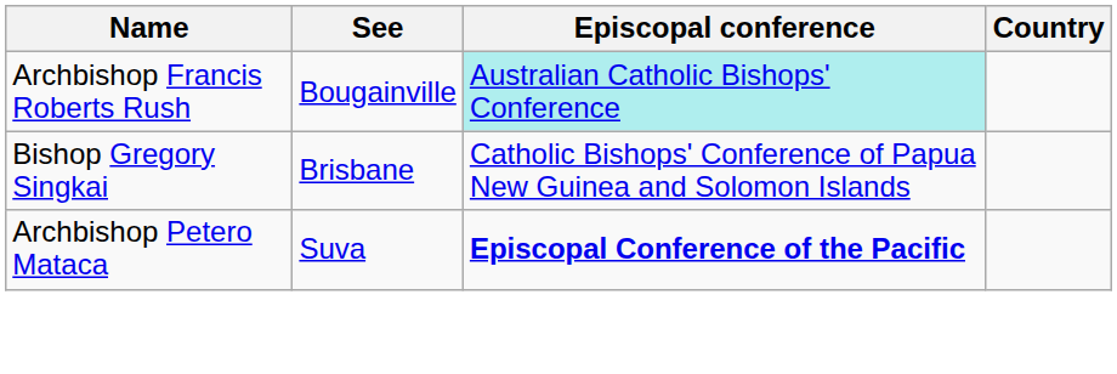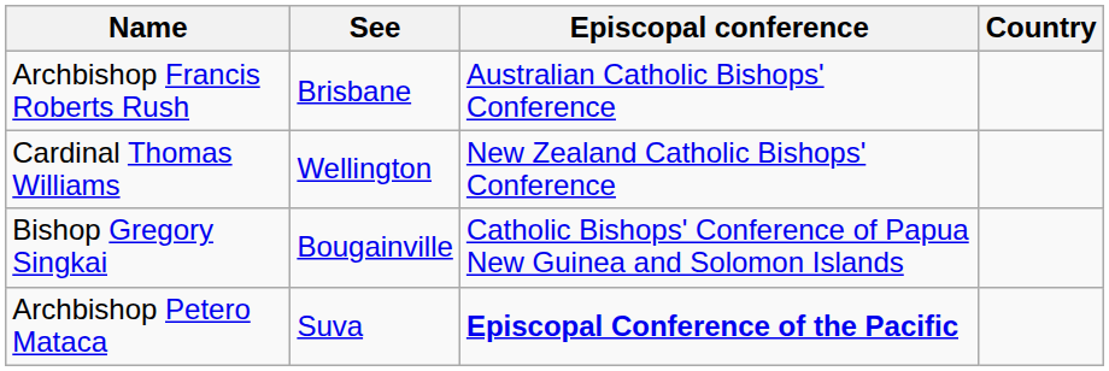Archbishop Francis Roberts Rush | See: Bougainville -> Brisbane
Archbishop Francis Roberts Rush | Episcopal conference: paleturquoise background -> no background
+ row: Cardinal Thomas Williams | Wellington | New Zealand Catholic Bishops' Conference
Bishop Gregory Singkai | See: Brisbane -> Bougainville
